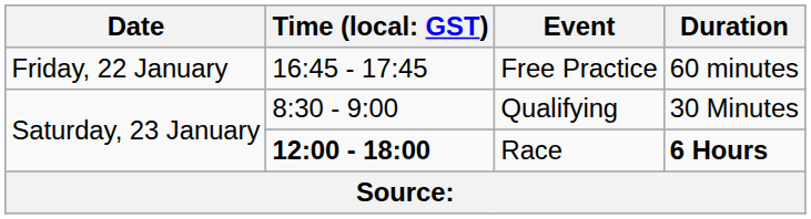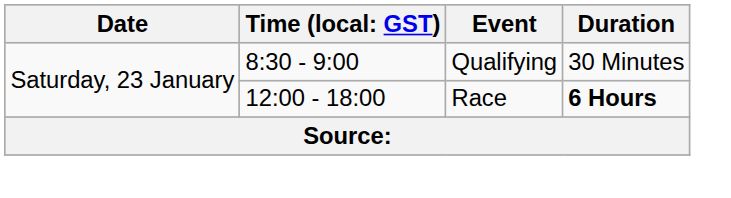- row: Friday, 22 January | 16:45 - 17:45 | Free Practice | 60 minutes
Race | column 2: bold -> normal
